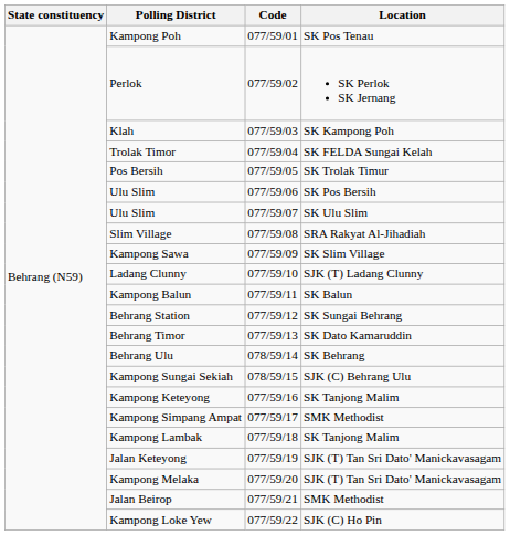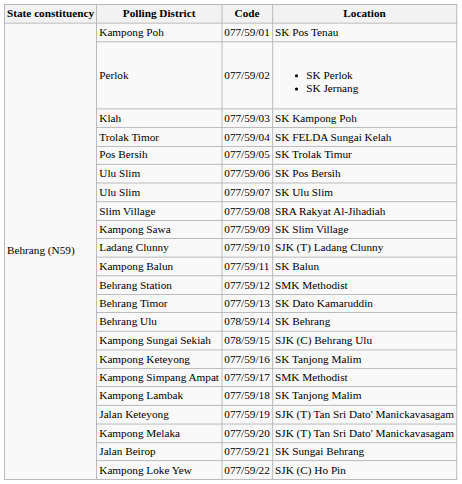Behrang Station | Location: SK Sungai Behrang -> SMK Methodist
Jalan Beirop | Location: SMK Methodist -> SK Sungai Behrang
